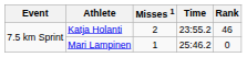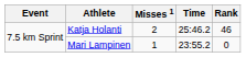Katja Holanti | Time: 23:55.2 -> 25:46.2
Mari Lampinen | Time: 25:46.2 -> 23:55.2
